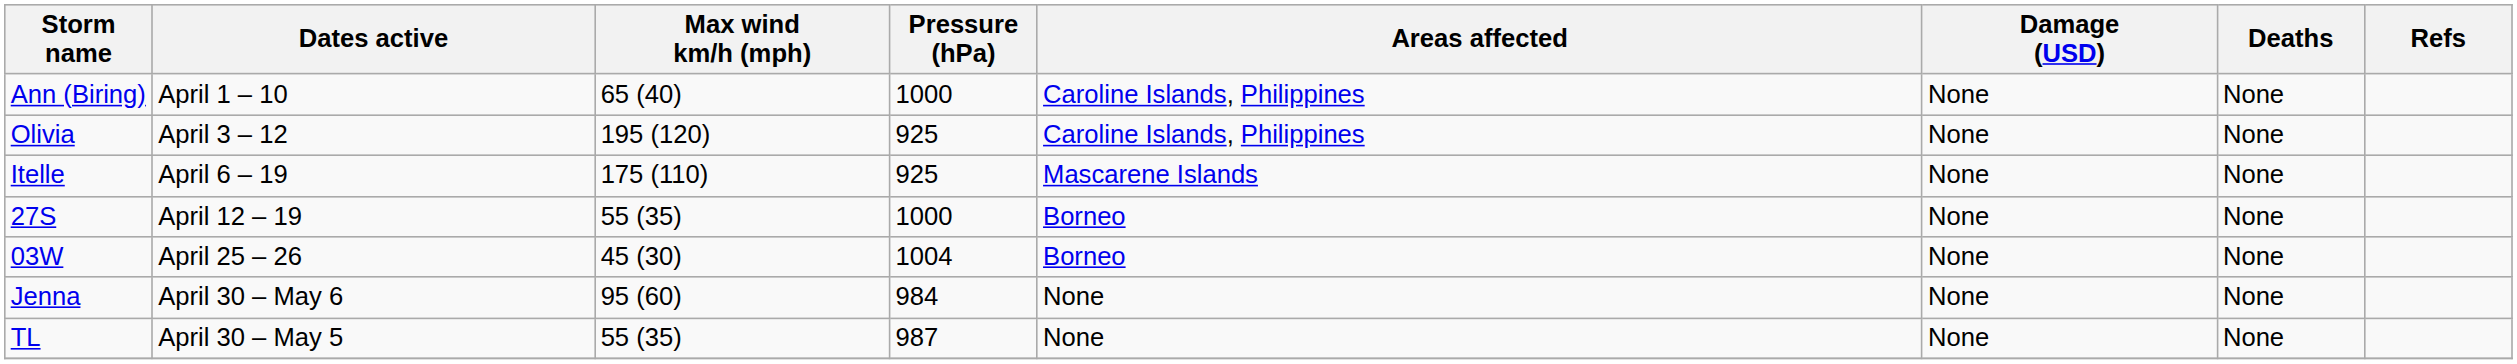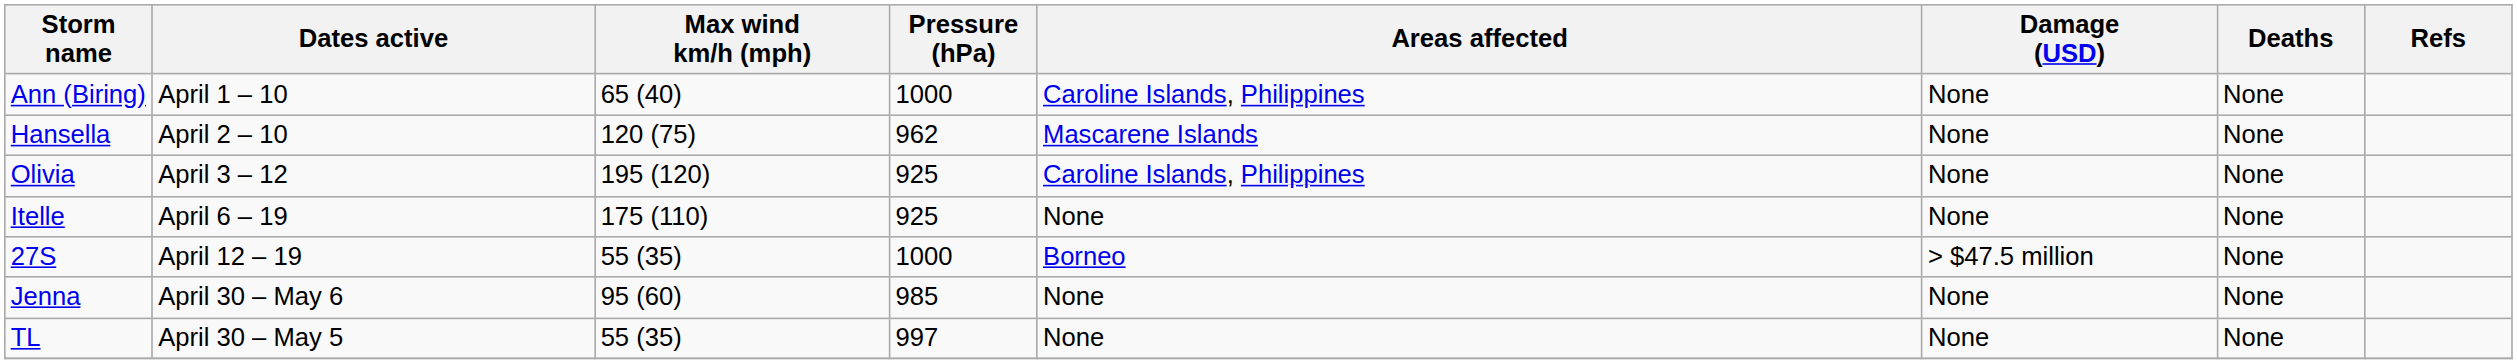+ row: Hansella | April 2 – 10 | 120 (75) | 962 | Mascarene Islands | None | None
Itelle | Areas affected: Mascarene Islands -> None
27S | Damage (USD): None -> > $47.5 million
- row: 03W | April 25 – 26 | 45 (30) | 1004 | Borneo | None | None
Jenna | Pressure (hPa): 984 -> 985
TL | Pressure (hPa): 987 -> 997
